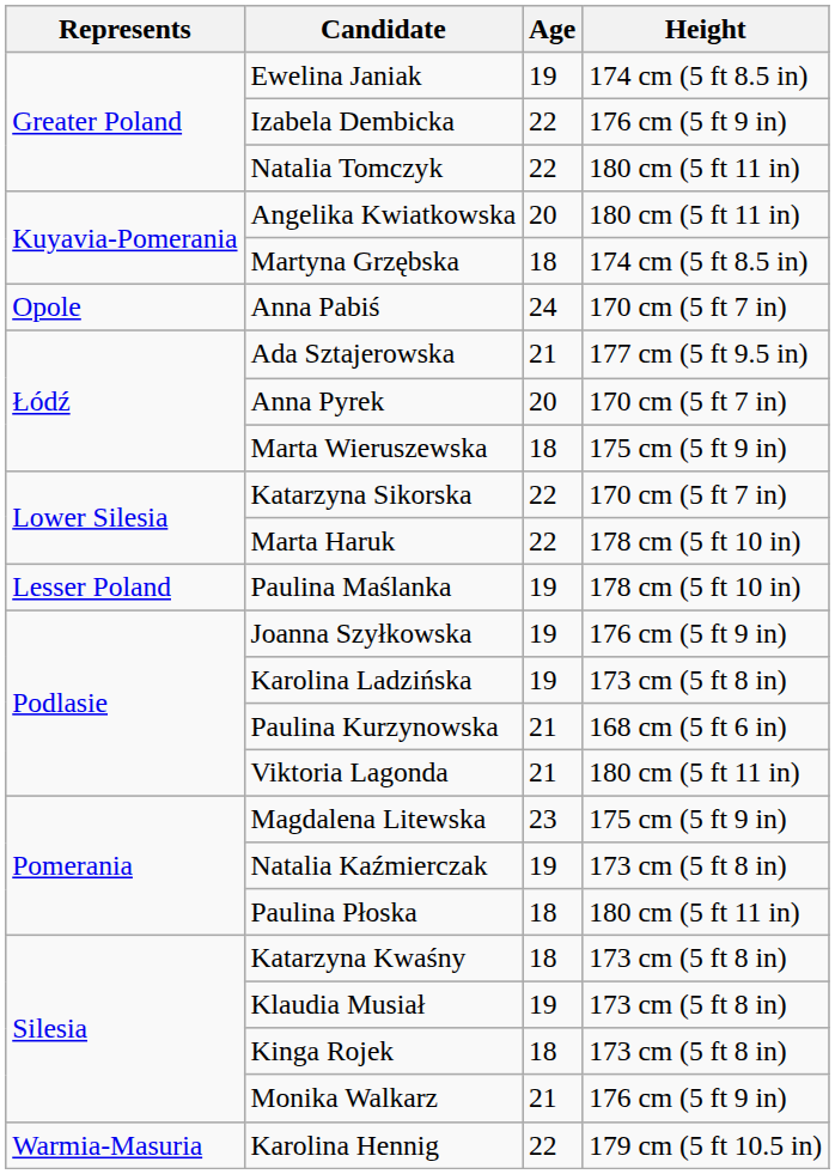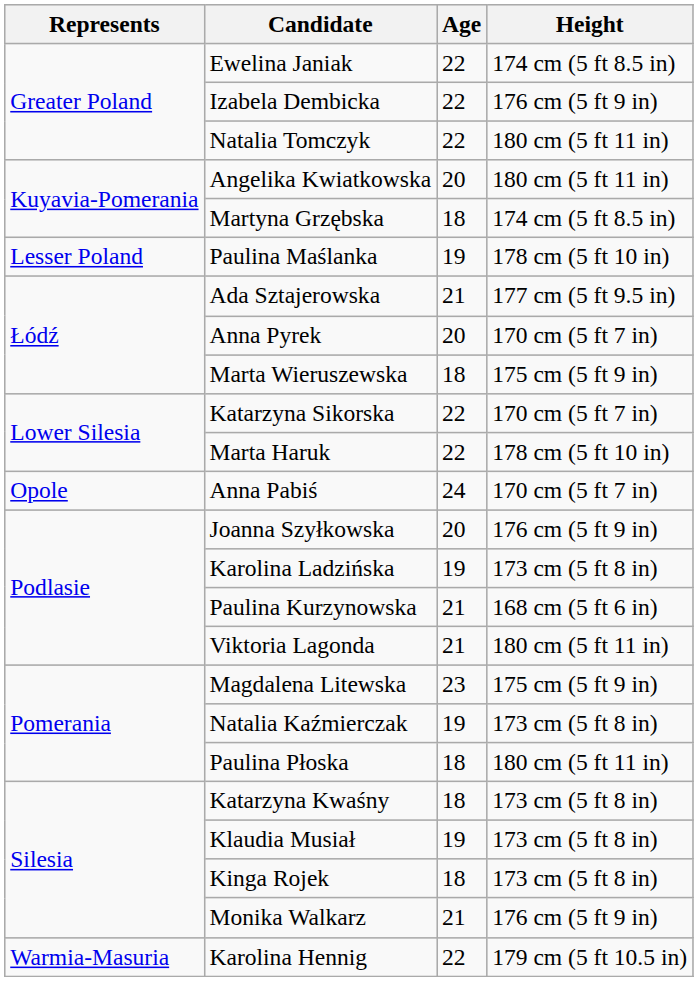Ewelina Janiak | Age: 19 -> 22
rows swapped: Paulina Maślanka <-> Anna Pabiś
Joanna Szyłkowska | Age: 19 -> 20
